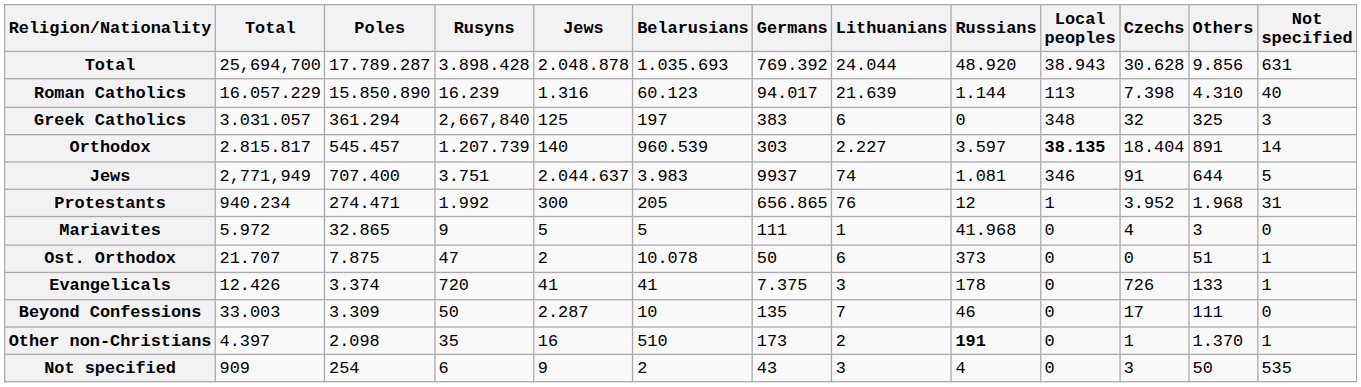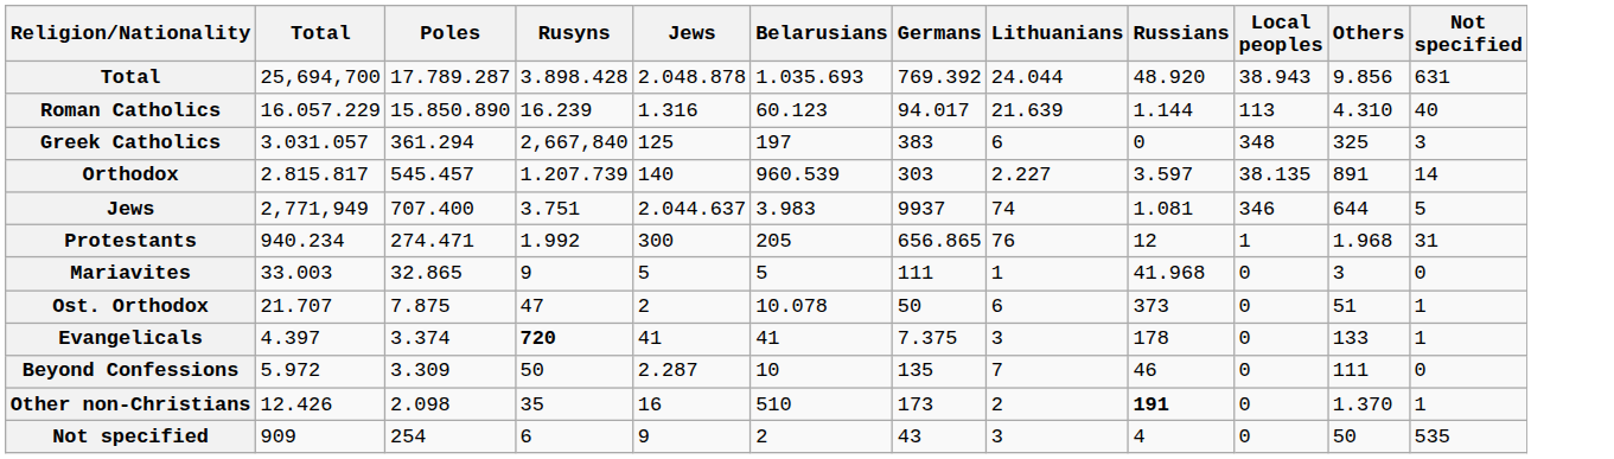- column: Czechs | 30.628 | 7.398 | 32 | 18.404 | 91 | 3.952 | 4 | 0 | 726 | 17 | 1 | 3
Orthodox | Local peoples: bold -> normal
Mariavites | Total: 5.972 -> 33.003
Evangelicals | Total: 12.426 -> 4.397
Evangelicals | Rusyns: normal -> bold
Beyond Confessions | Total: 33.003 -> 5.972
Other non-Christians | Total: 4.397 -> 12.426
